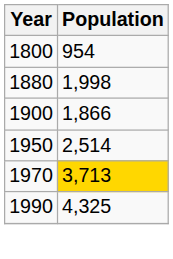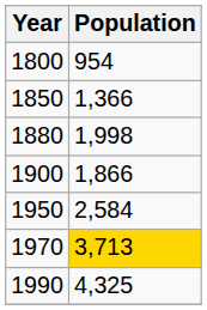+ row: 1850 | 1,366
1950 | Population: 2,514 -> 2,584
